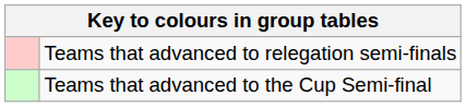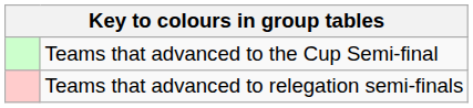rows swapped: Teams that advanced to the Cup Semi-final <-> Teams that advanced to relegation semi-finals
